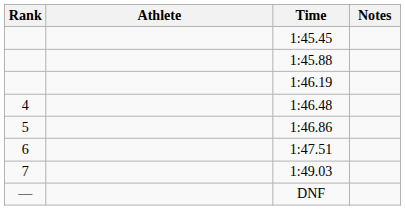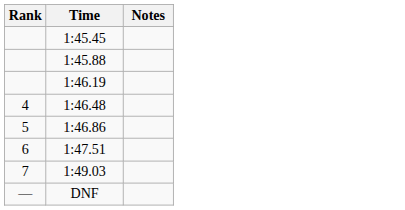- column: Athlete
